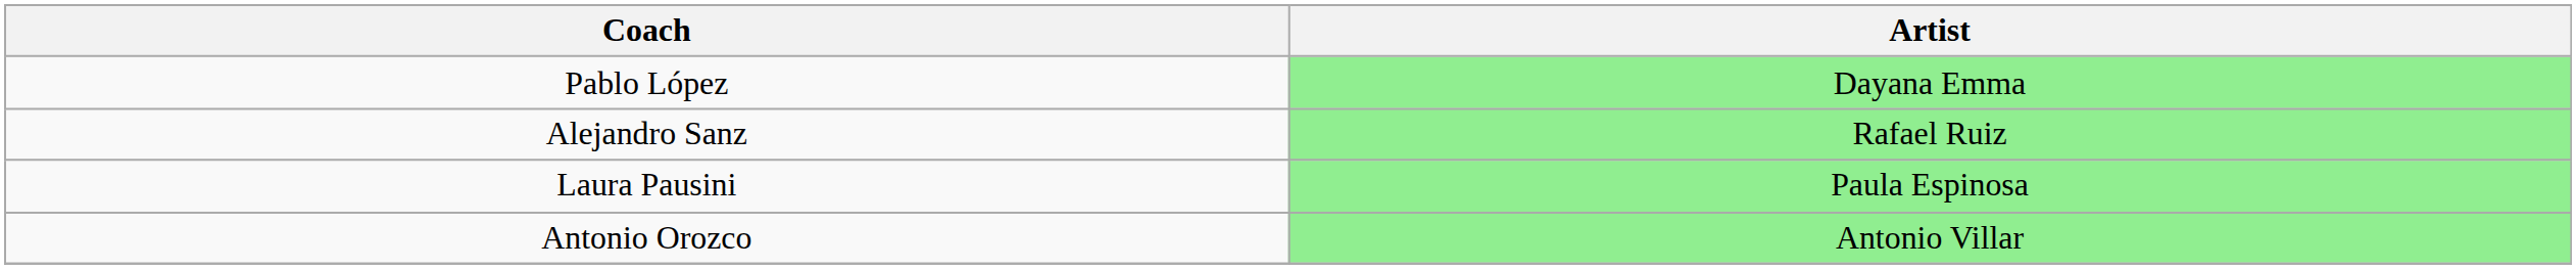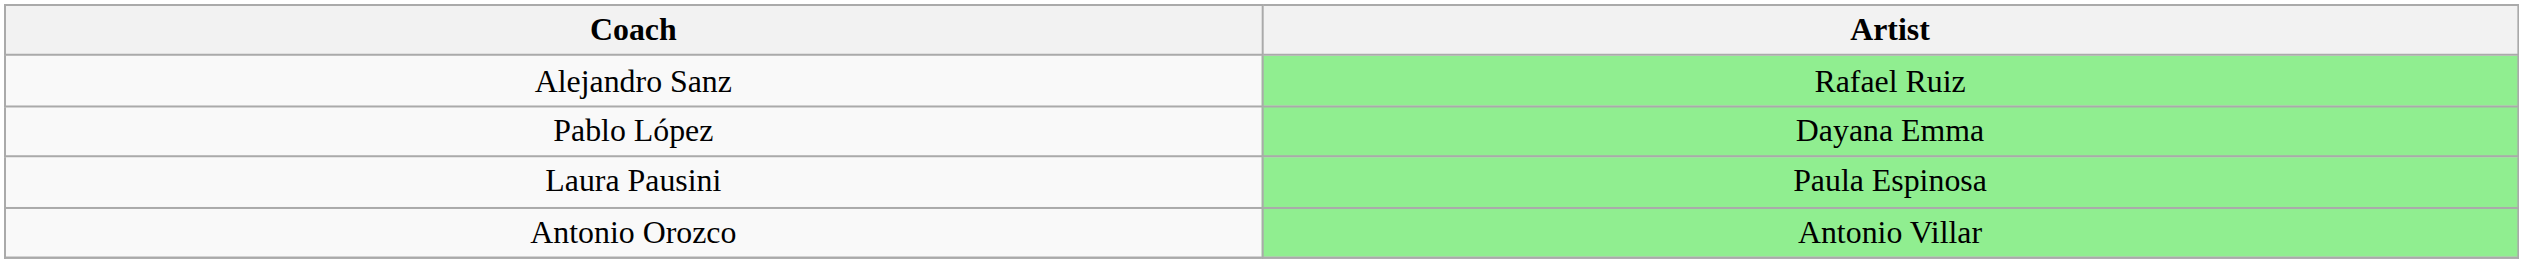rows swapped: Alejandro Sanz <-> Pablo López
